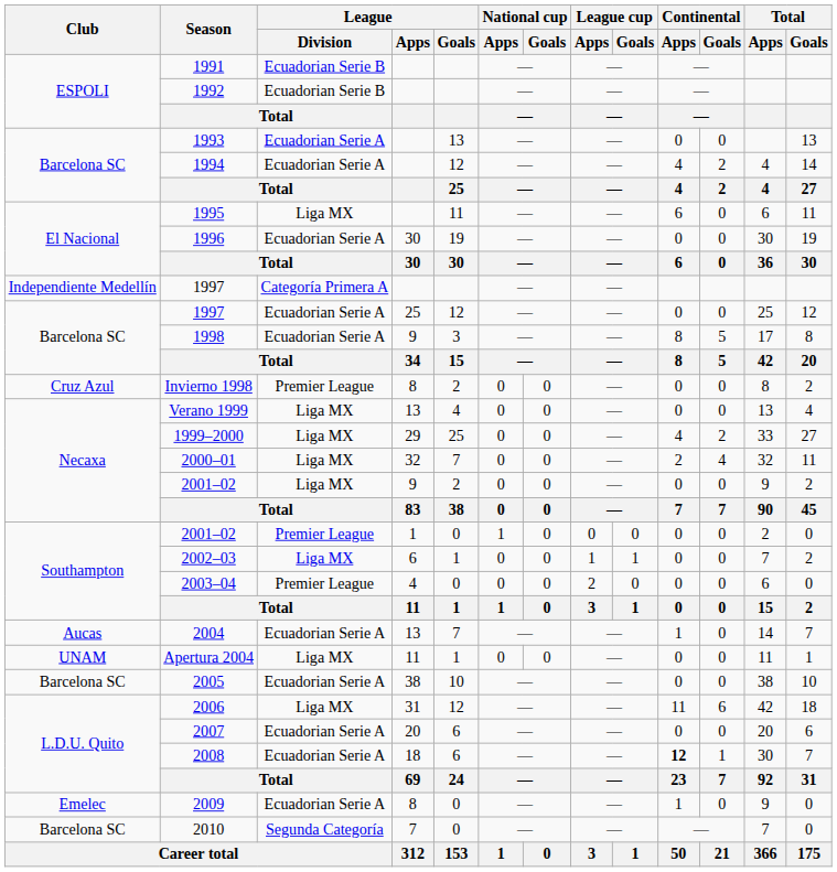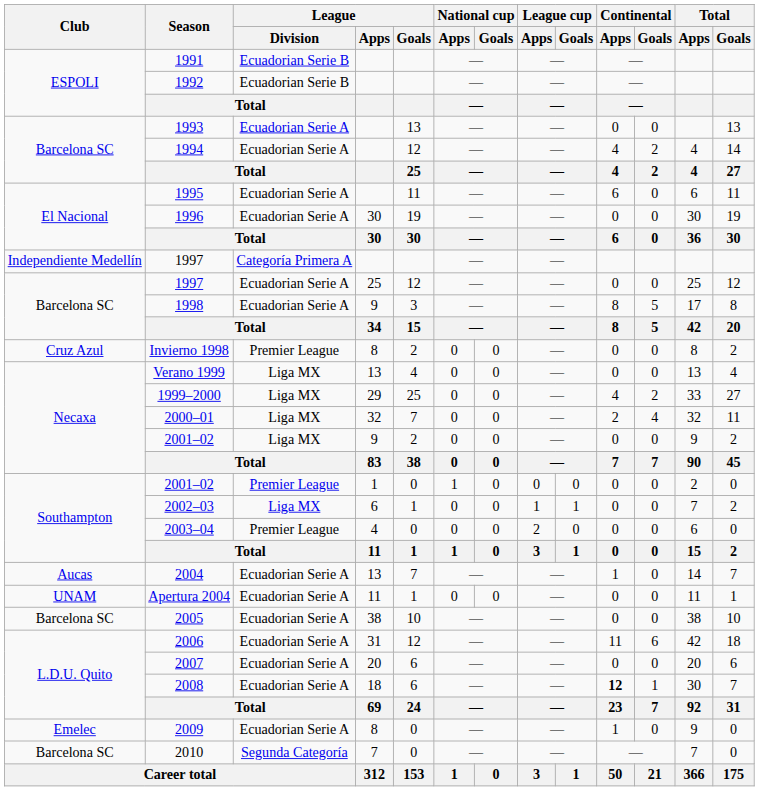1995 | League / Division: Liga MX -> Ecuadorian Serie A
Apertura 2004 | League / Division: Liga MX -> Ecuadorian Serie A
2006 | League / Division: Liga MX -> Ecuadorian Serie A
